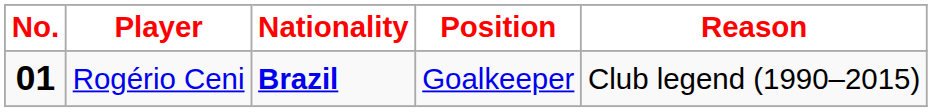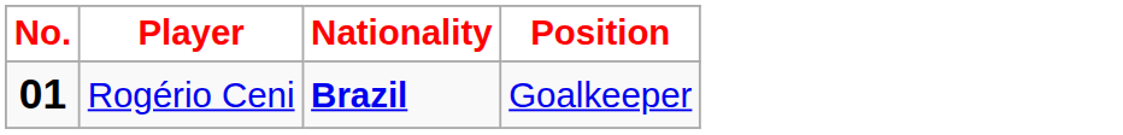- column: Reason | Club legend (1990–2015)
